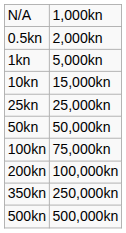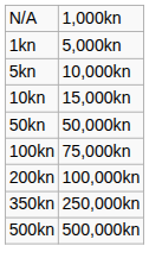- row: 0.5kn | 2,000kn
+ row: 5kn | 10,000kn
- row: 25kn | 25,000kn
